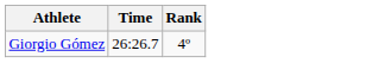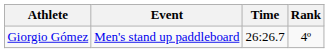+ column: Event | Men's stand up paddleboard
